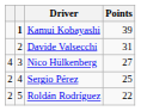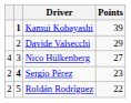Davide Valsecchi | Points: 31 -> 29
Sergio Pérez | column 2: normal -> bold
Sergio Pérez | Points: 25 -> 23
